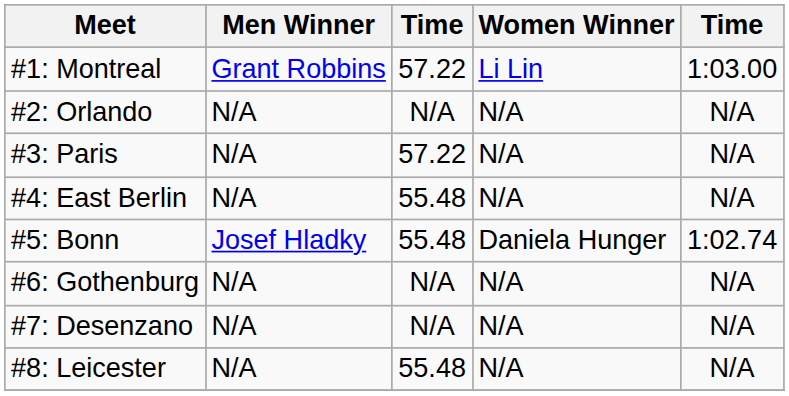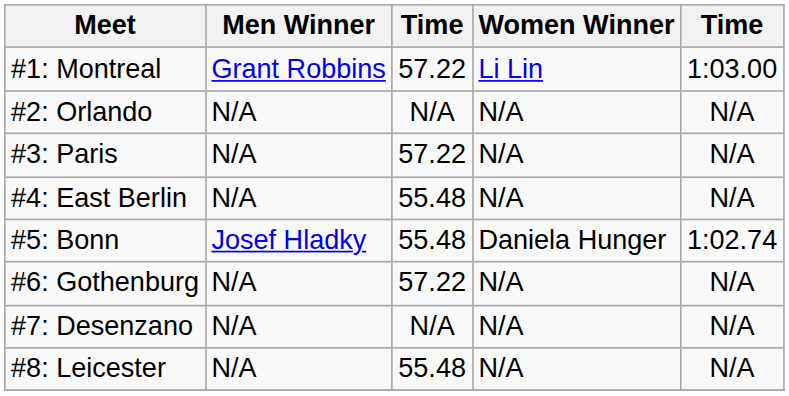#6: Gothenburg | column 3: N/A -> 57.22
